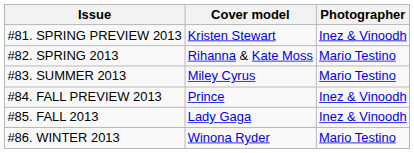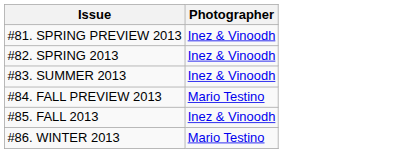- column: Cover model | Kristen Stewart | Rihanna & Kate Moss | Miley Cyrus | Prince | Lady Gaga | Winona Ryder
#82. SPRING 2013 | Photographer: Mario Testino -> Inez & Vinoodh
#83. SUMMER 2013 | Photographer: Mario Testino -> Inez & Vinoodh
#84. FALL PREVIEW 2013 | Photographer: Inez & Vinoodh -> Mario Testino
